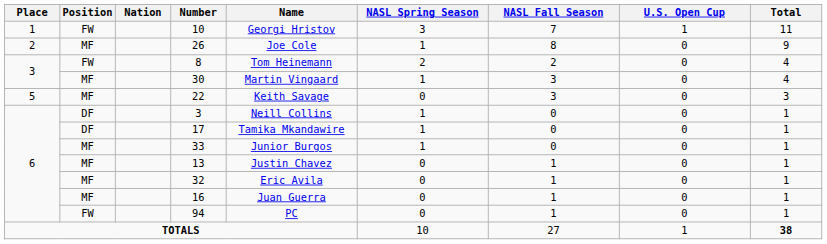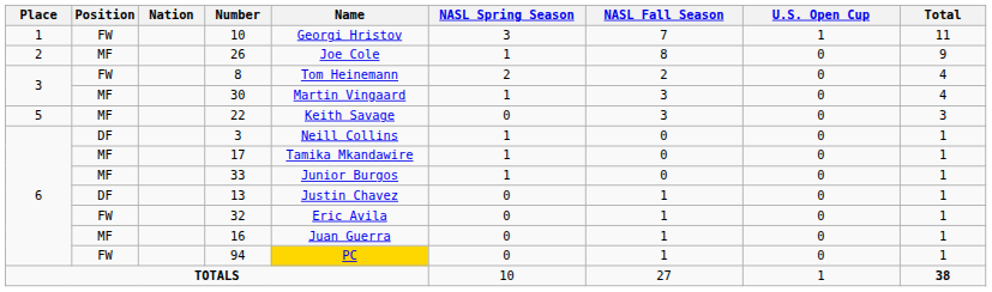17 | Position: DF -> MF
13 | Position: MF -> DF
32 | Position: MF -> FW
94 | Name: no background -> gold background
